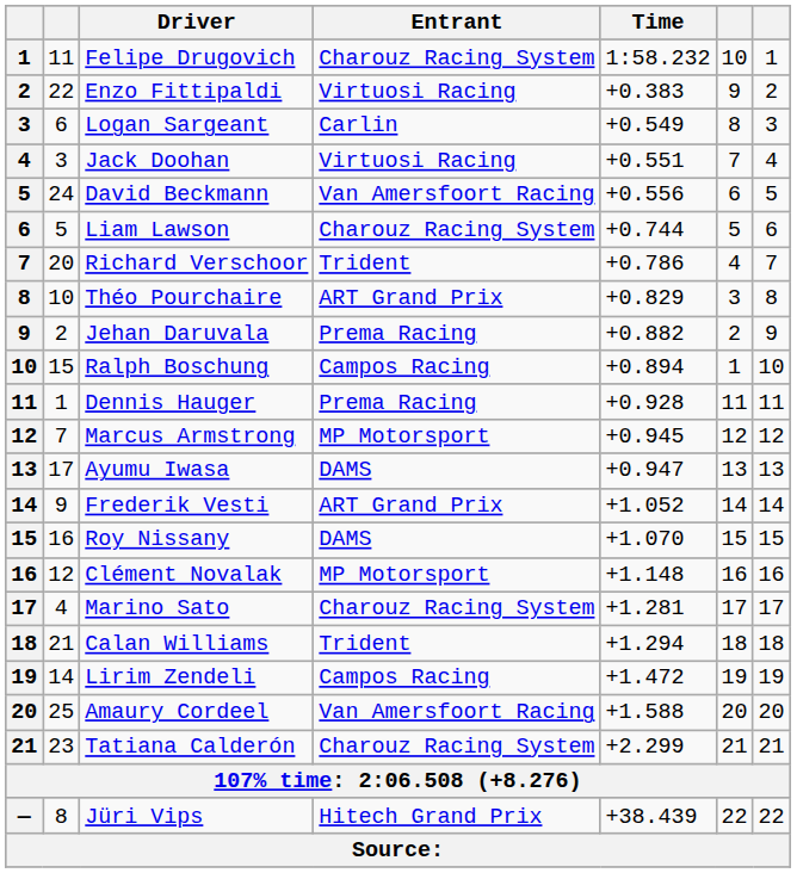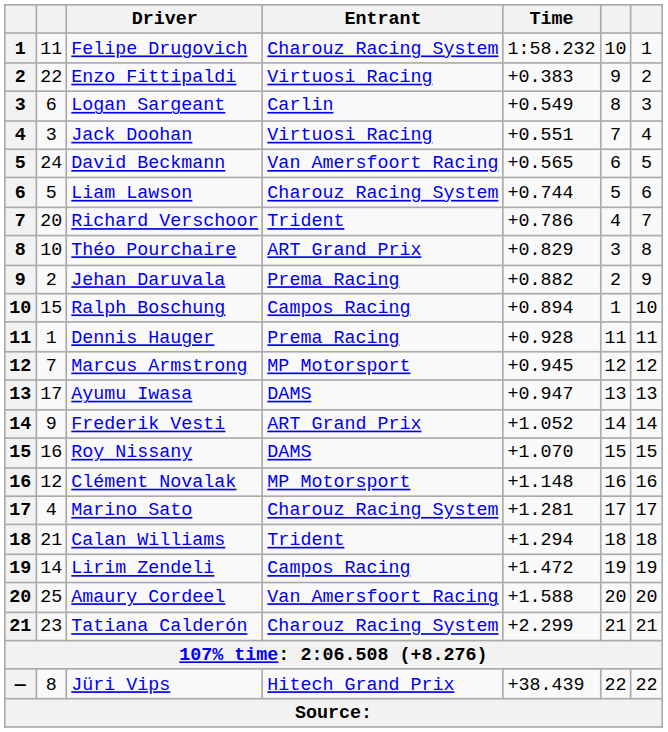David Beckmann | Time: +0.556 -> +0.565
